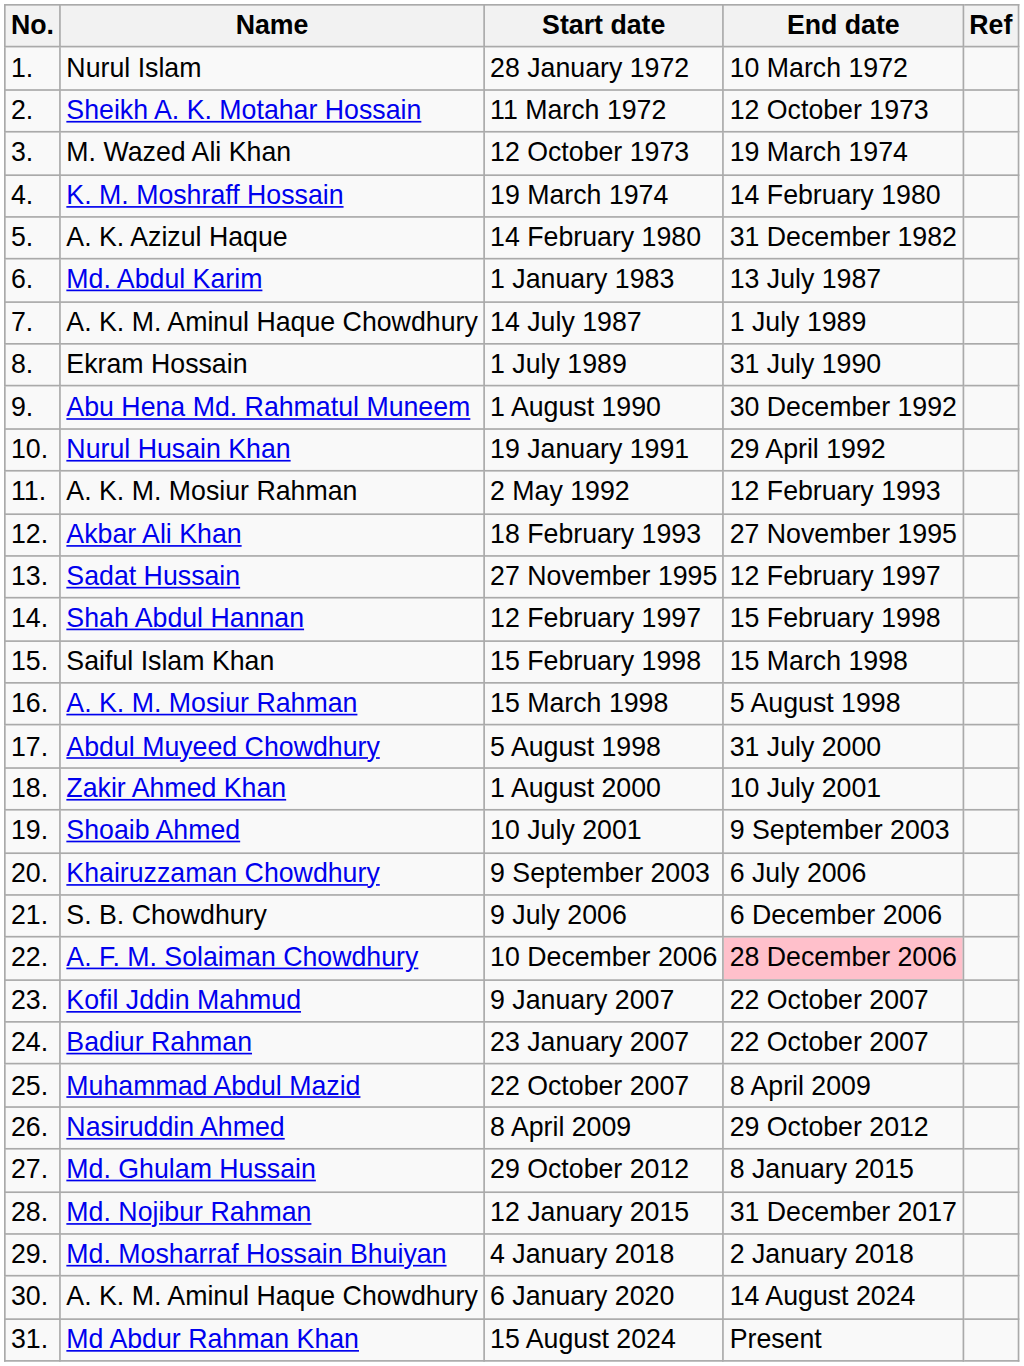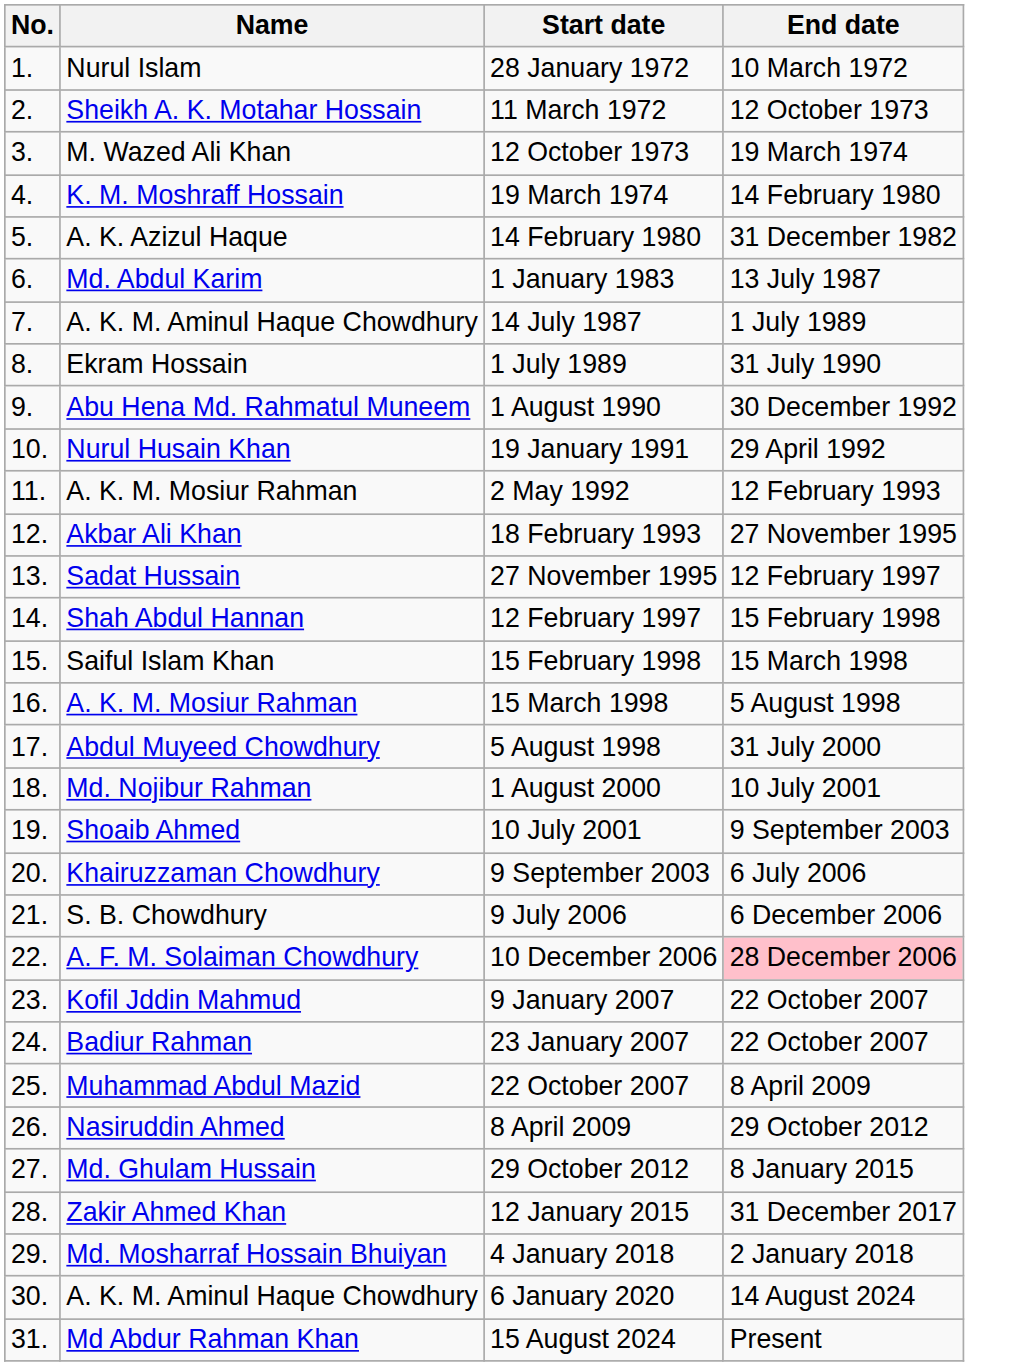- column: Ref
1 August 2000 | Name: Zakir Ahmed Khan -> Md. Nojibur Rahman
12 January 2015 | Name: Md. Nojibur Rahman -> Zakir Ahmed Khan
